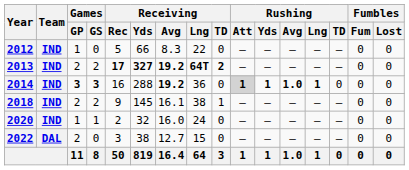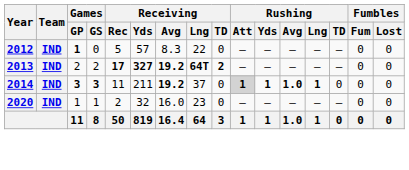2012 | Games / GP: normal -> bold
2012 | Receiving / Yds: 66 -> 57
2014 | Receiving / Rec: 16 -> 11
2014 | Receiving / Yds: 288 -> 211
2014 | Receiving / Lng: 36 -> 37
- row: 2018 | IND | 2 | 2 | 9 | 145 | 16.1 | 38 | 1 | — | — | — | — | — | 0 | 0
2020 | Receiving / Lng: 24 -> 23
- row: 2022 | DAL | 2 | 0 | 3 | 38 | 12.7 | 15 | 0 | — | — | — | — | — | 0 | 0
